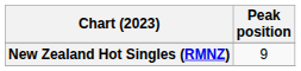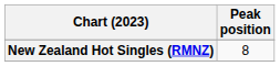New Zealand Hot Singles (RMNZ) | Peak position: 9 -> 8
